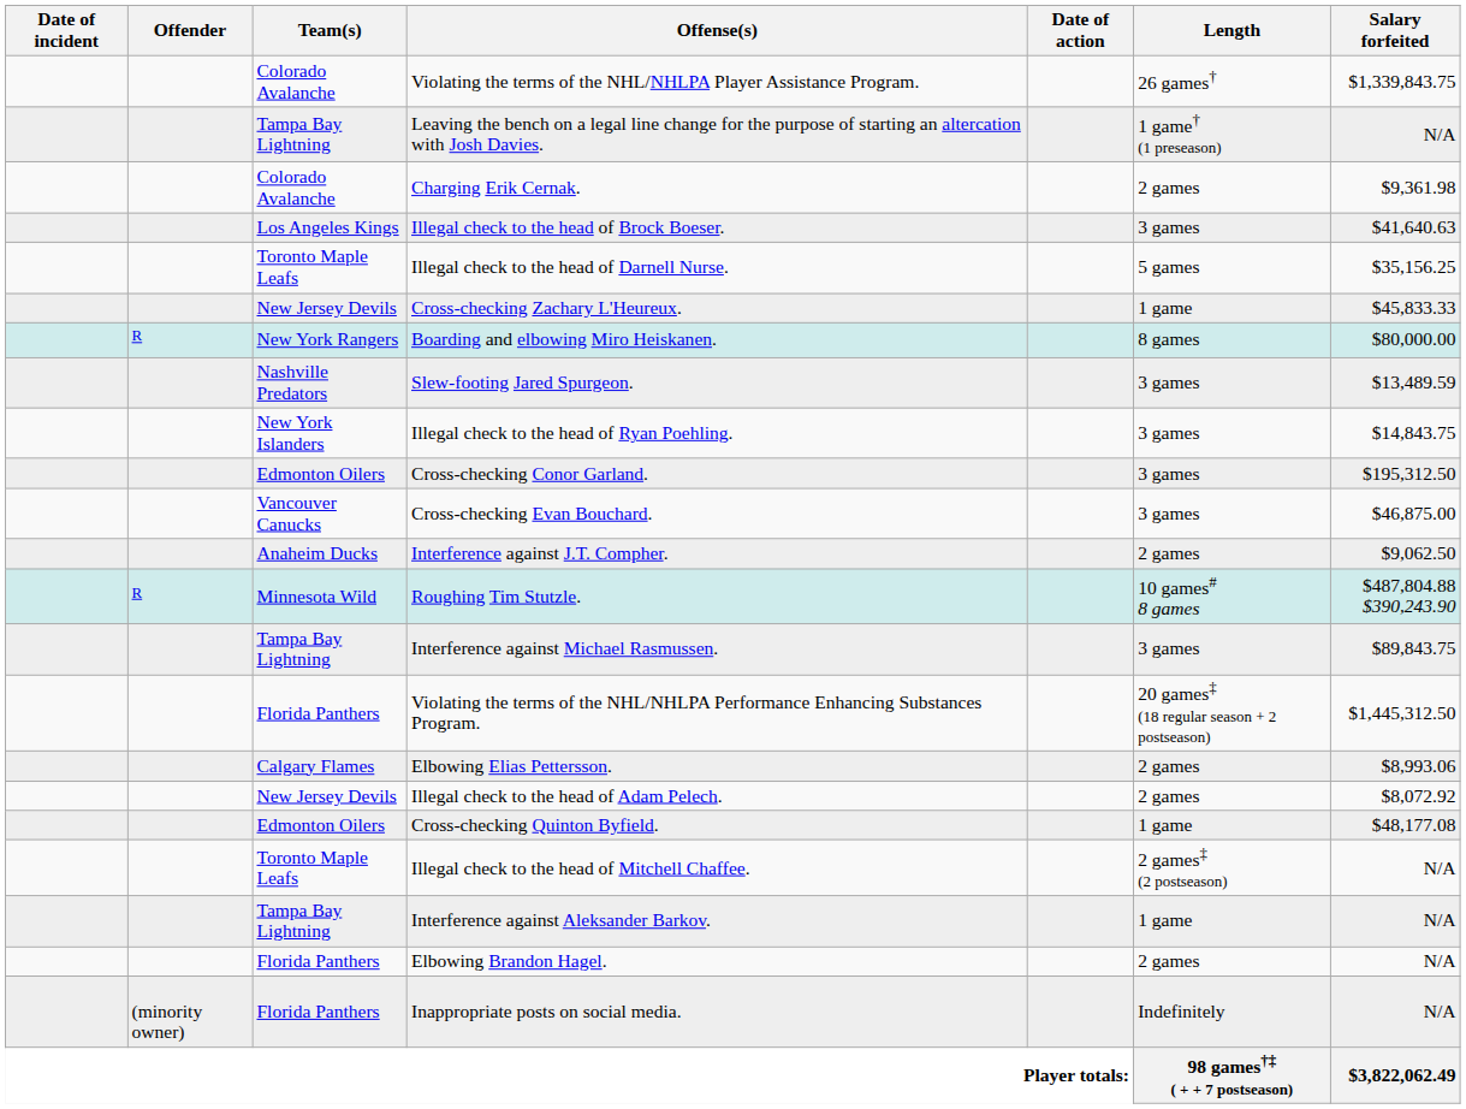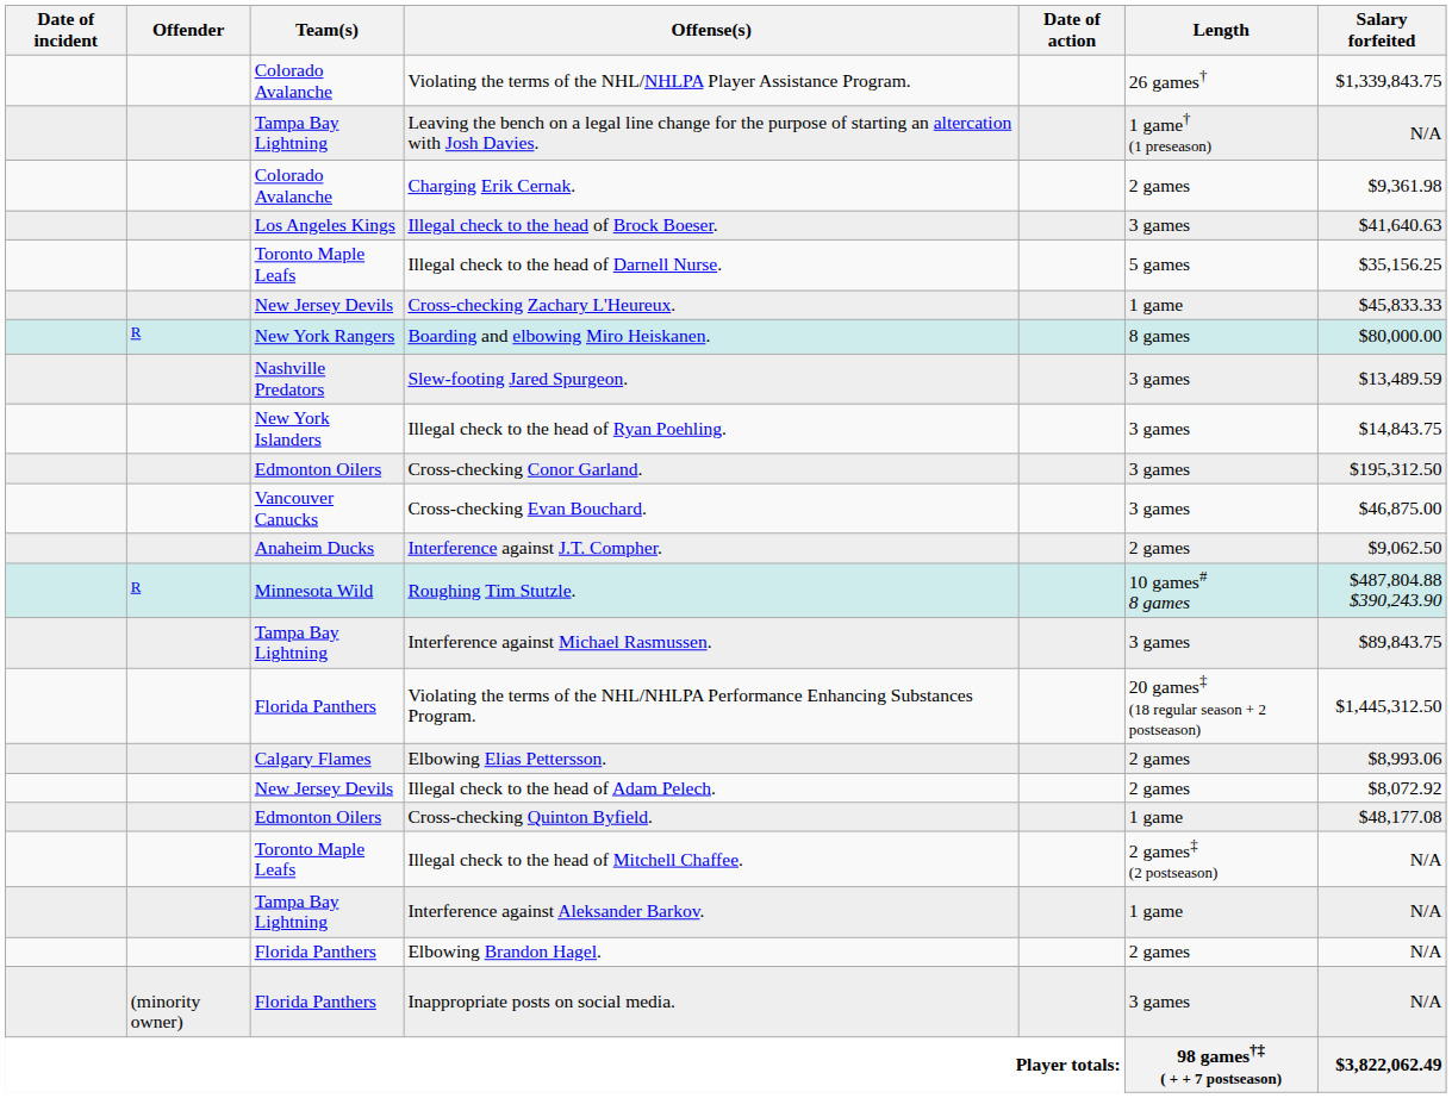Inappropriate posts on social media. | Length: Indefinitely -> 3 games
